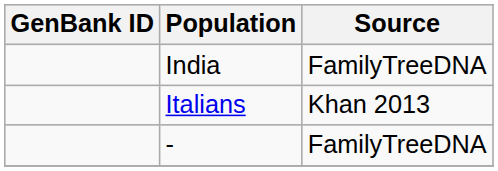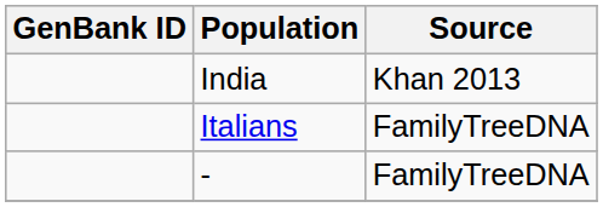India | Source: FamilyTreeDNA -> Khan 2013
Italians | Source: Khan 2013 -> FamilyTreeDNA
